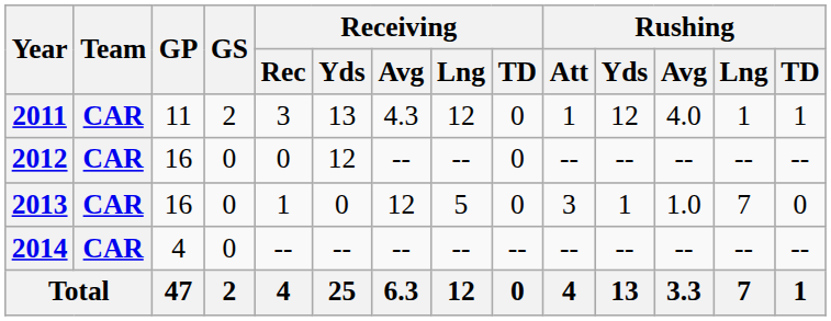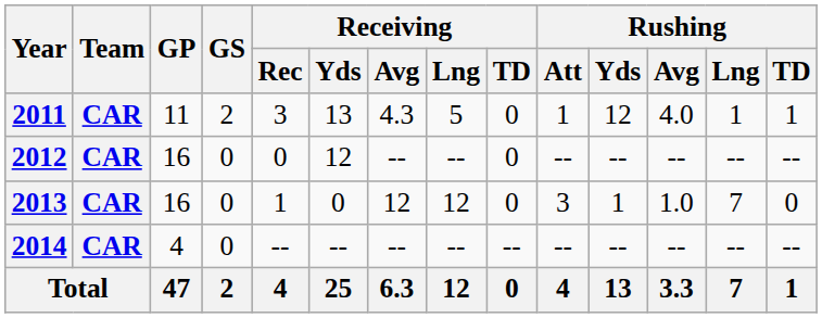2011 | Receiving / Lng: 12 -> 5
2013 | Receiving / Lng: 5 -> 12
